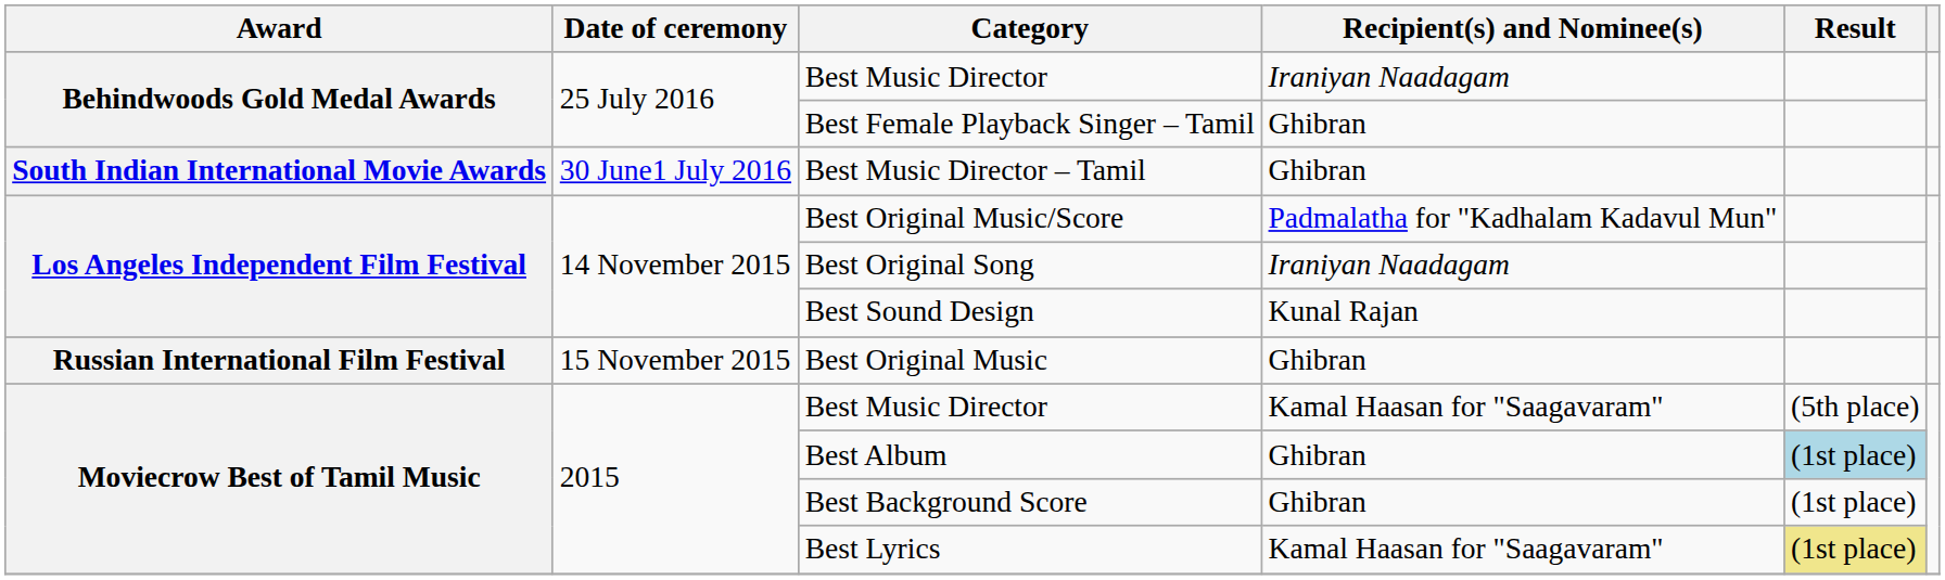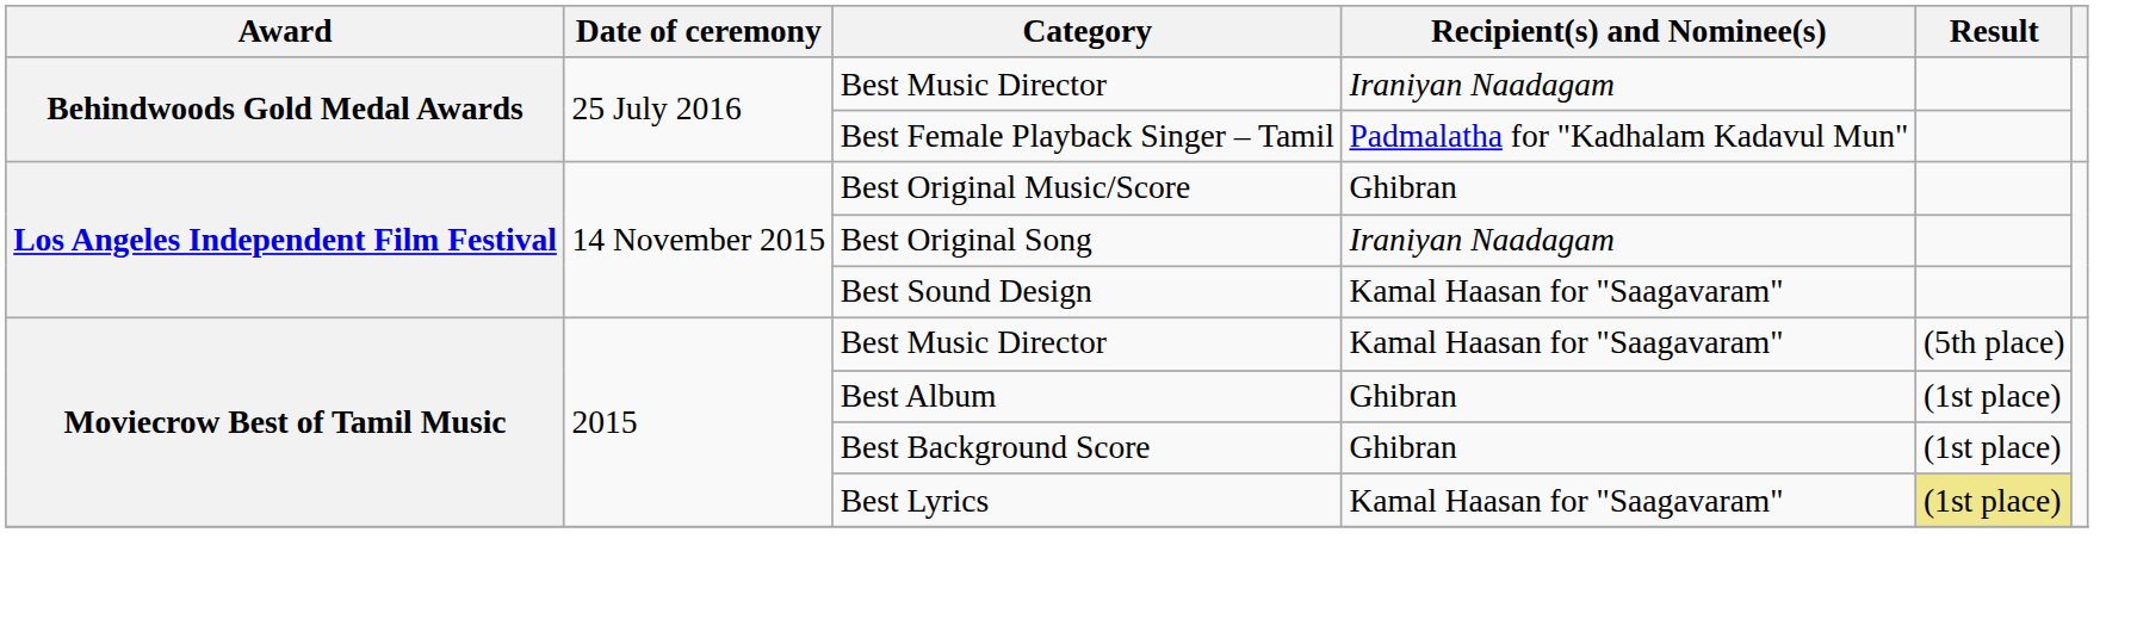Best Female Playback Singer – Tamil | Recipient(s) and Nominee(s): Ghibran -> Padmalatha for "Kadhalam Kadavul Mun"
- row: South Indian International Movie Awards | 30 June1 July 2016 | Best Music Director – Tamil | Ghibran
Best Original Music/Score | Recipient(s) and Nominee(s): Padmalatha for "Kadhalam Kadavul Mun" -> Ghibran
Best Sound Design | Recipient(s) and Nominee(s): Kunal Rajan -> Kamal Haasan for "Saagavaram"
- row: Russian International Film Festival | 15 November 2015 | Best Original Music | Ghibran
Best Album | Result: lightblue background -> no background
